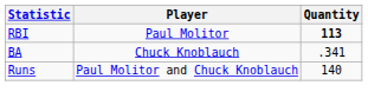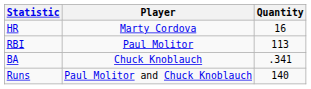+ row: HR | Marty Cordova | 16
RBI | Quantity: bold -> normal
